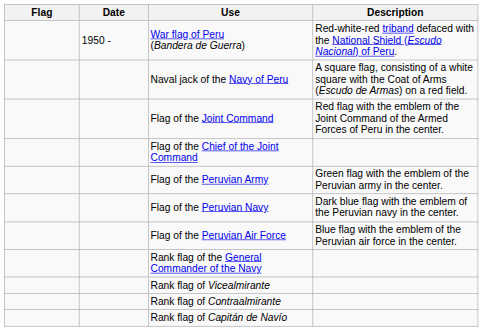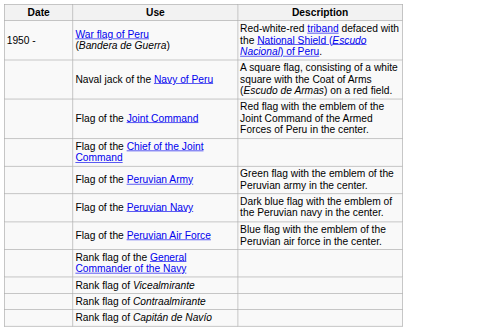- column: Flag
